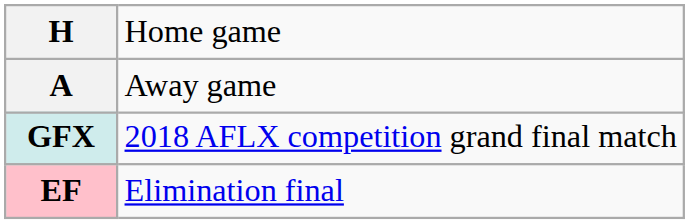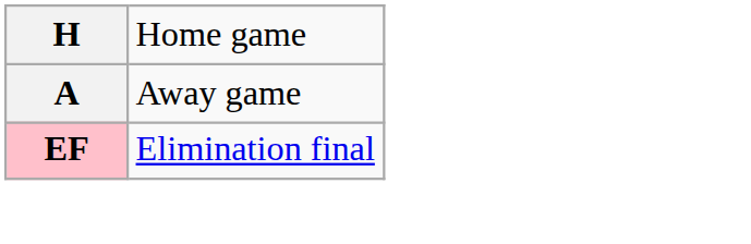- row: GFX | 2018 AFLX competition grand final match
